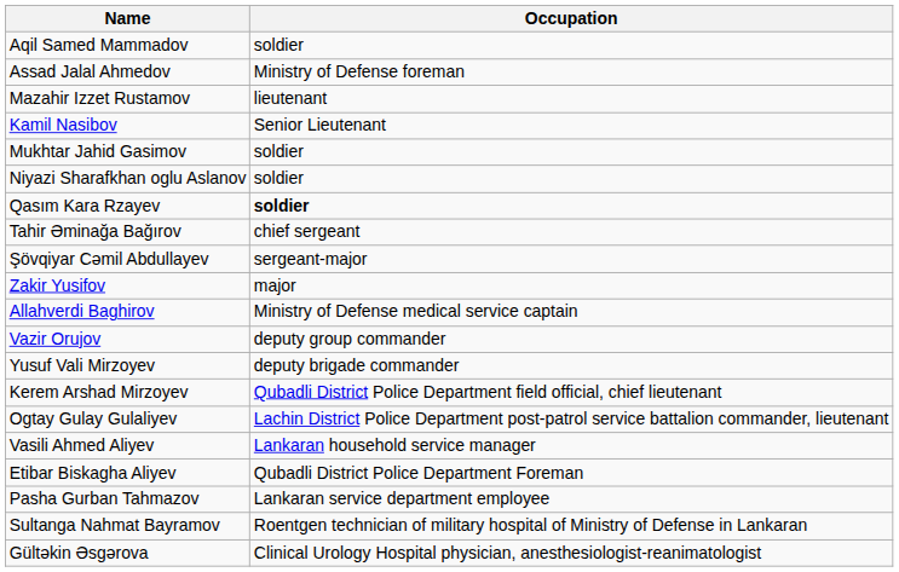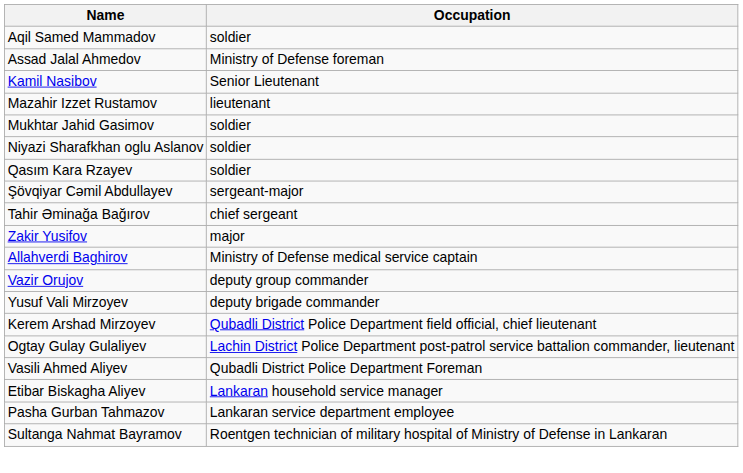rows swapped: Kamil Nasibov <-> Mazahir Izzet Rustamov
Qasım Kara Rzayev | Occupation: bold -> normal
rows swapped: Şövqiyar Cəmil Abdullayev <-> Tahir Əminağa Bağırov
Vasili Ahmed Aliyev | Occupation: Lankaran household service manager -> Qubadli District Police Department Foreman
Etibar Biskagha Aliyev | Occupation: Qubadli District Police Department Foreman -> Lankaran household service manager
- row: Gültəkin Əsgərova | Clinical Urology Hospital physician, anesthesiologist-reanimatologist
